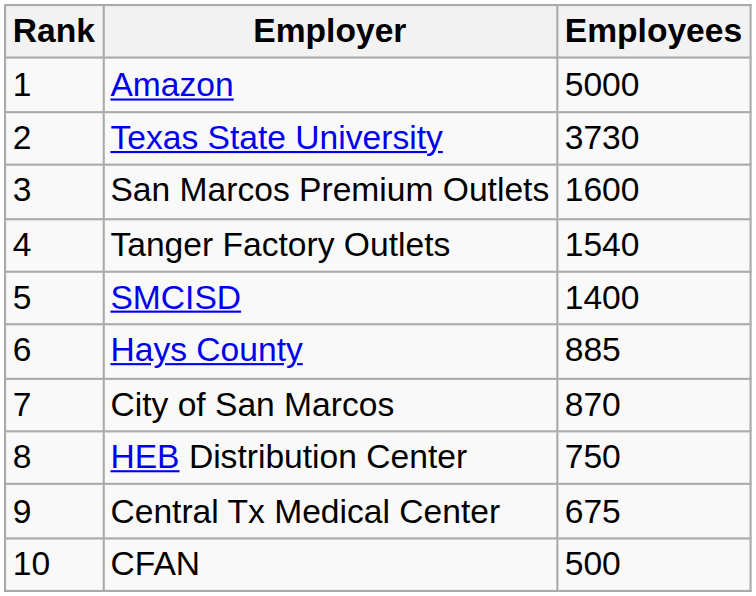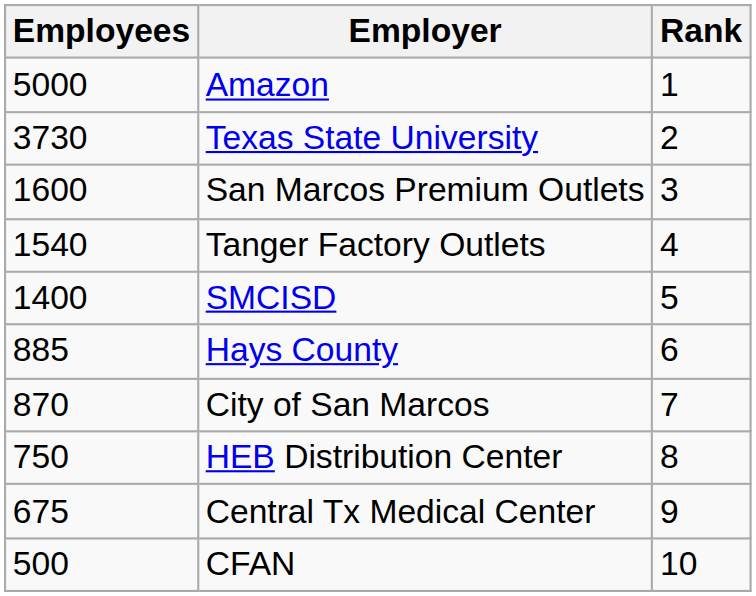columns swapped: Rank <-> Employees
